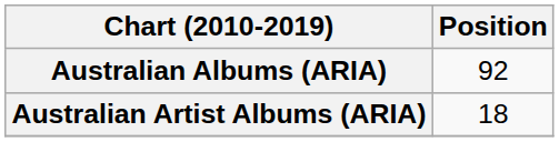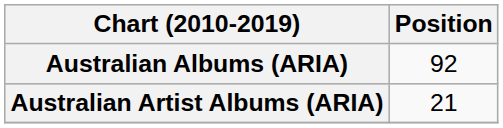Australian Artist Albums (ARIA) | Position: 18 -> 21
